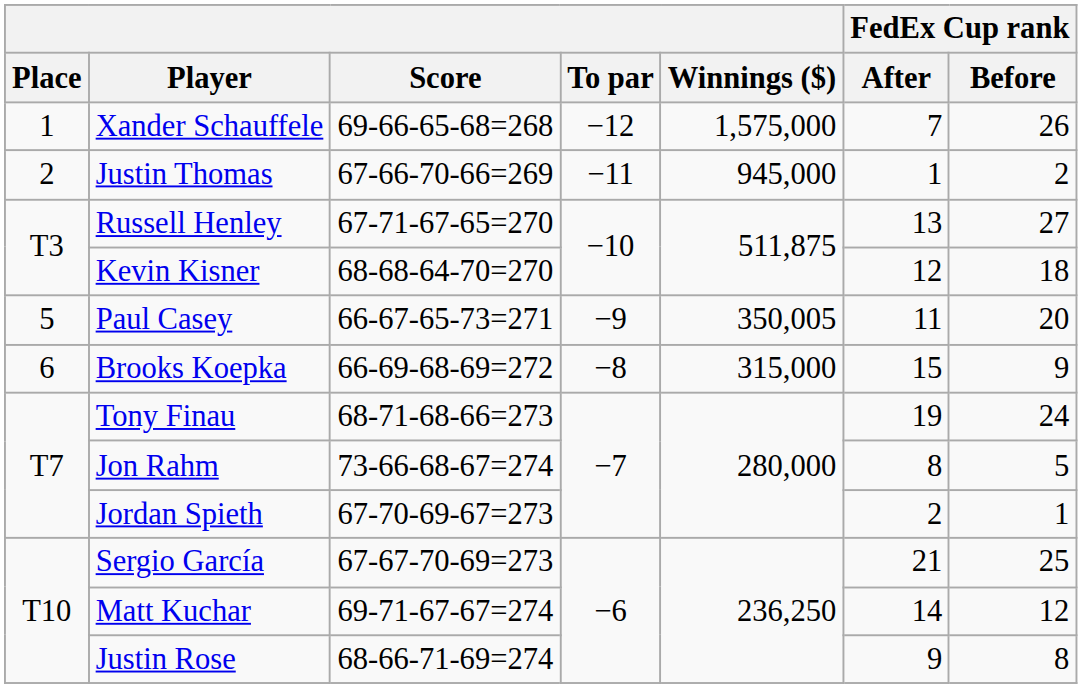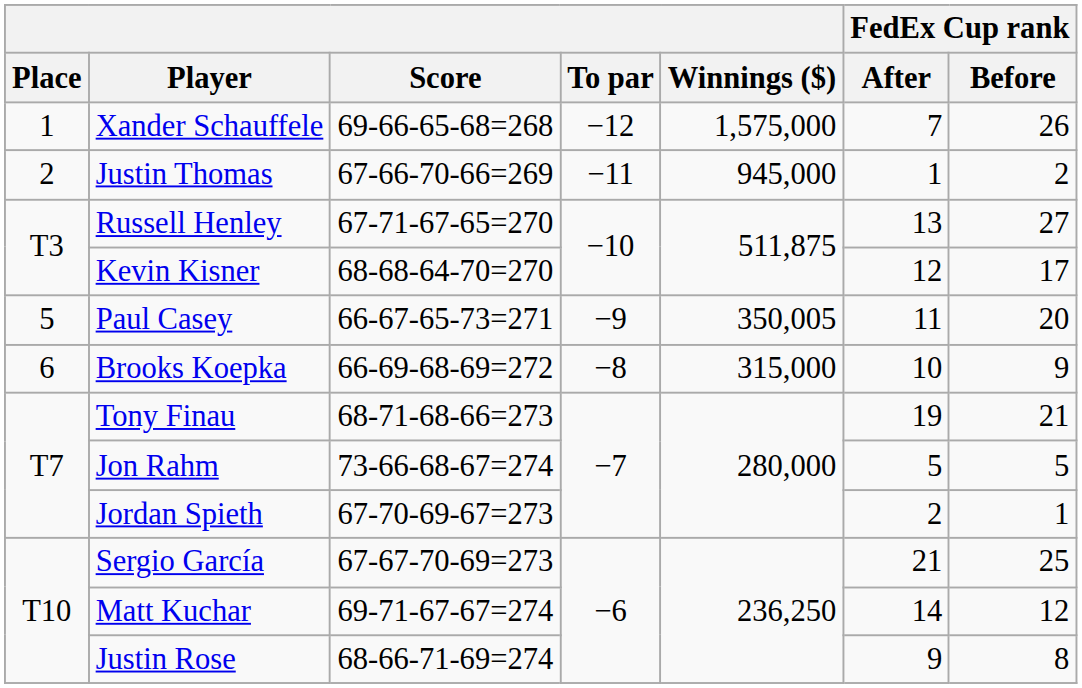Kevin Kisner | FedEx Cup rank / Before: 18 -> 17
Brooks Koepka | FedEx Cup rank / After: 15 -> 10
Tony Finau | FedEx Cup rank / Before: 24 -> 21
Jon Rahm | FedEx Cup rank / After: 8 -> 5
